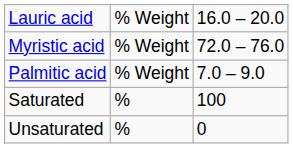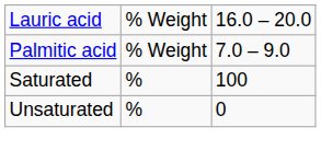- row: Myristic acid | % Weight | 72.0 – 76.0
